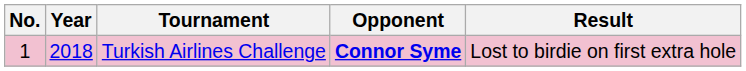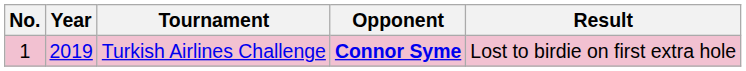Turkish Airlines Challenge | Year: 2018 -> 2019
